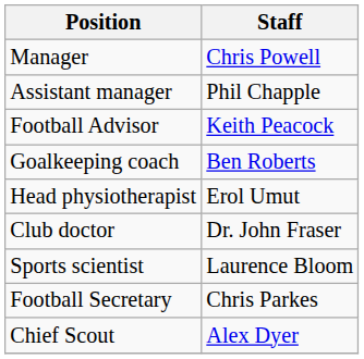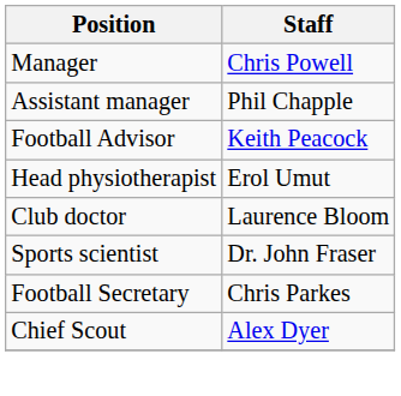- row: Goalkeeping coach | Ben Roberts
Club doctor | Staff: Dr. John Fraser -> Laurence Bloom
Sports scientist | Staff: Laurence Bloom -> Dr. John Fraser
